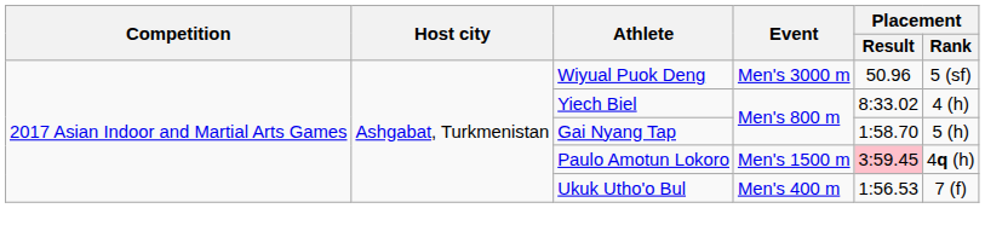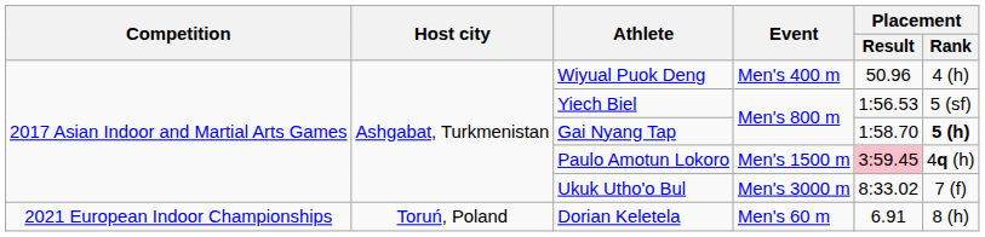Wiyual Puok Deng | Event: Men's 3000 m -> Men's 400 m
Wiyual Puok Deng | Placement / Rank: 5 (sf) -> 4 (h)
Yiech Biel | Placement / Result: 8:33.02 -> 1:56.53
Yiech Biel | Placement / Rank: 4 (h) -> 5 (sf)
Gai Nyang Tap | Placement / Rank: normal -> bold
Ukuk Utho'o Bul | Event: Men's 400 m -> Men's 3000 m
Ukuk Utho'o Bul | Placement / Result: 1:56.53 -> 8:33.02
+ row: 2021 European Indoor Championships | Toruń, Poland | Dorian Keletela | Men's 60 m | 6.91 | 8 (h)
